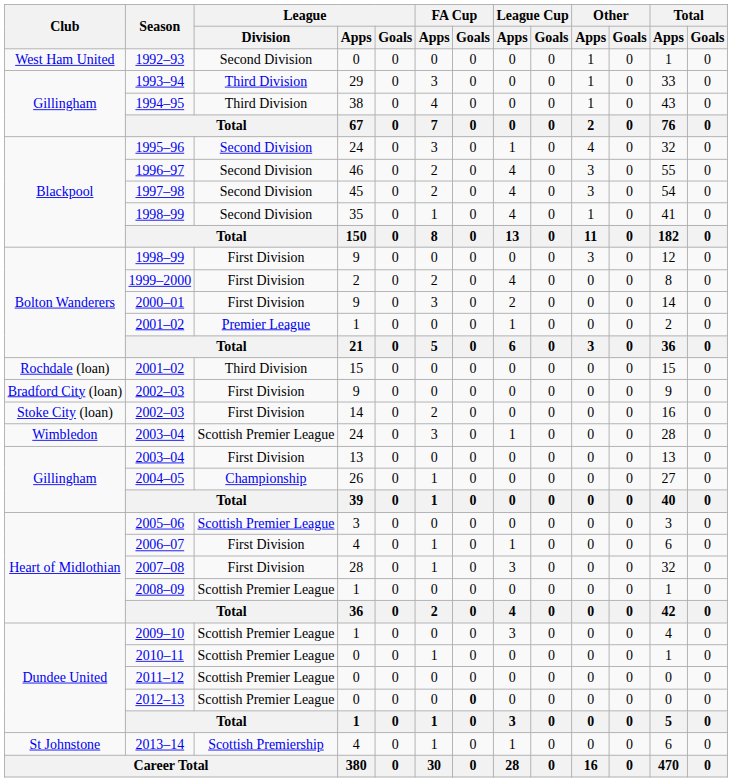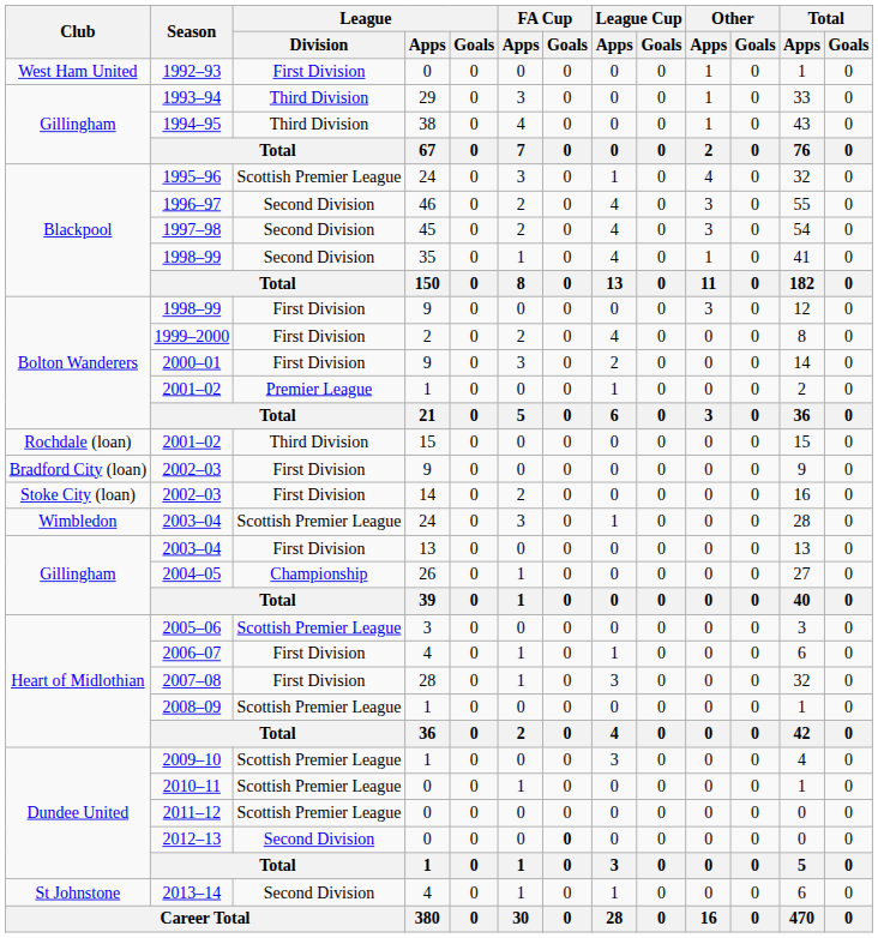1992–93 | League / Division: Second Division -> First Division
1995–96 | League / Division: Second Division -> Scottish Premier League
2012–13 | League / Division: Scottish Premier League -> Second Division
2013–14 | League / Division: Scottish Premiership -> Second Division
